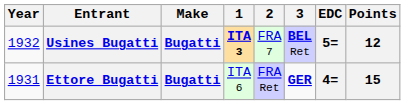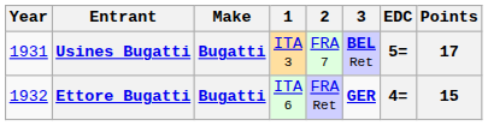Usines Bugatti | Year: 1932 -> 1931
Usines Bugatti | 1: bold -> normal
Usines Bugatti | Points: 12 -> 17
Ettore Bugatti | Year: 1931 -> 1932
